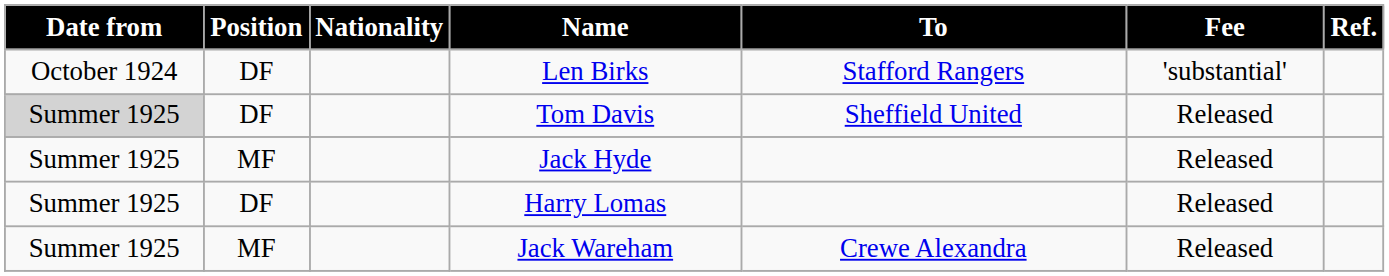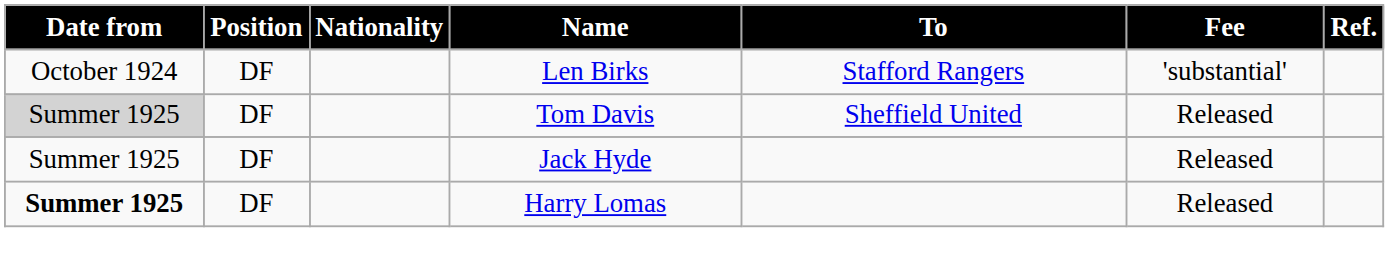Jack Hyde | Position: MF -> DF
Harry Lomas | Date from: normal -> bold
- row: Summer 1925 | MF | Jack Wareham | Crewe Alexandra | Released
